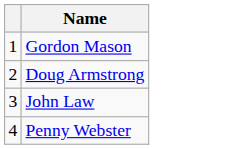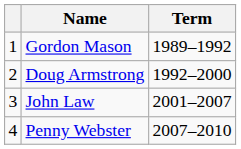+ column: Term | 1989–1992 | 1992–2000 | 2001–2007 | 2007–2010
